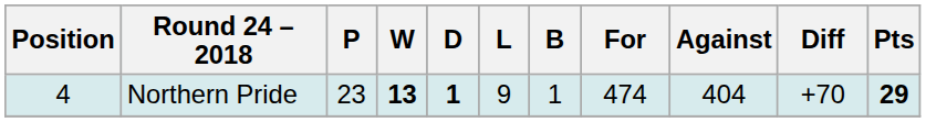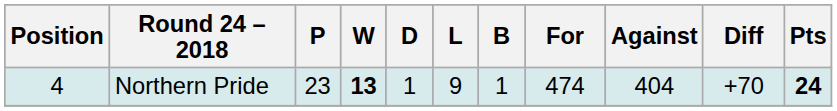Northern Pride | D: bold -> normal
Northern Pride | Pts: 29 -> 24
